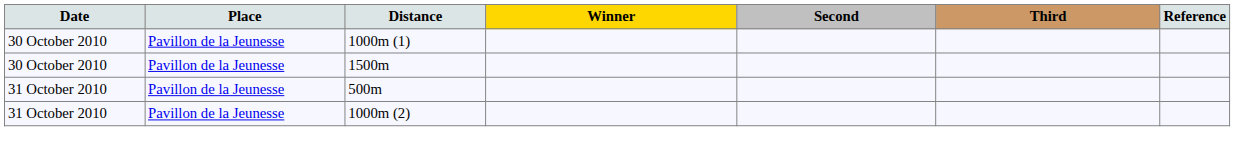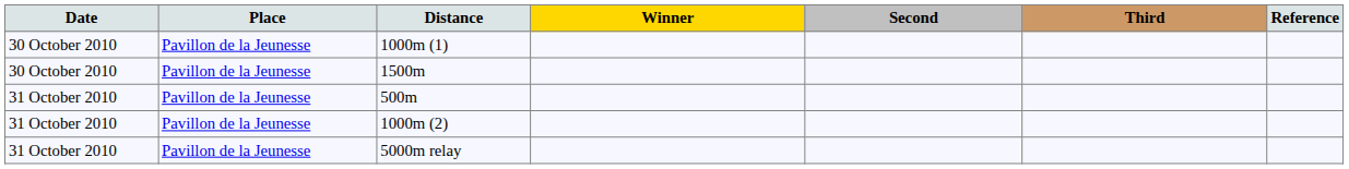+ row: 31 October 2010 | Pavillon de la Jeunesse | 5000m relay
